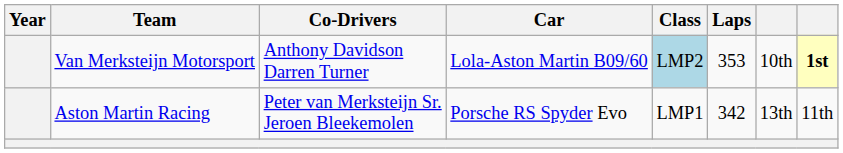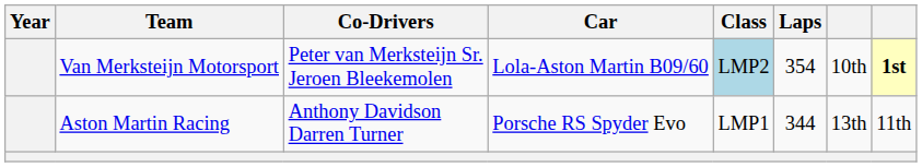Van Merksteijn Motorsport | Co-Drivers: Anthony Davidson Darren Turner -> Peter van Merksteijn Sr. Jeroen Bleekemolen
Van Merksteijn Motorsport | Laps: 353 -> 354
Aston Martin Racing | Co-Drivers: Peter van Merksteijn Sr. Jeroen Bleekemolen -> Anthony Davidson Darren Turner
Aston Martin Racing | Laps: 342 -> 344
